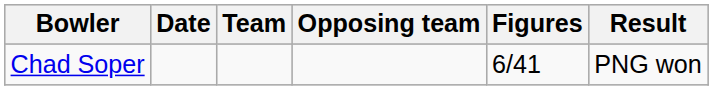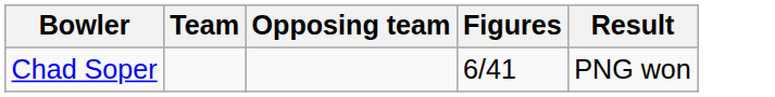- column: Date
